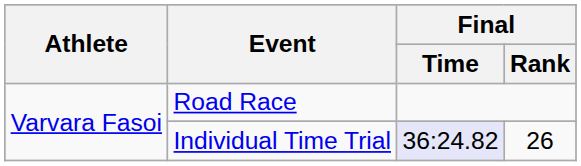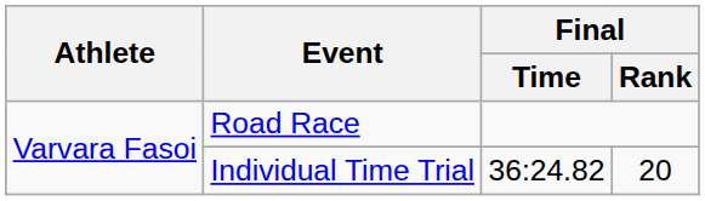Individual Time Trial | Final / Time: lavender background -> no background
Individual Time Trial | Final / Rank: 26 -> 20
